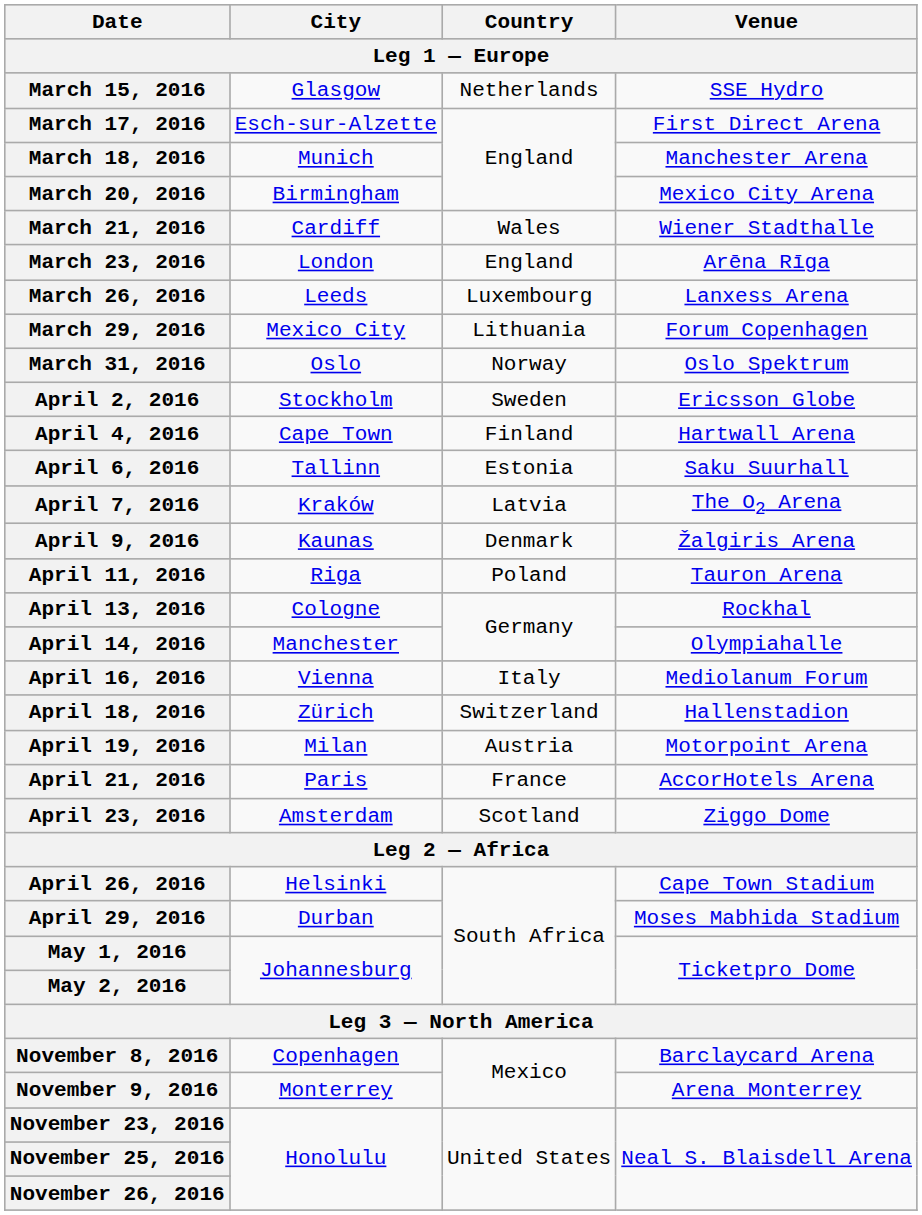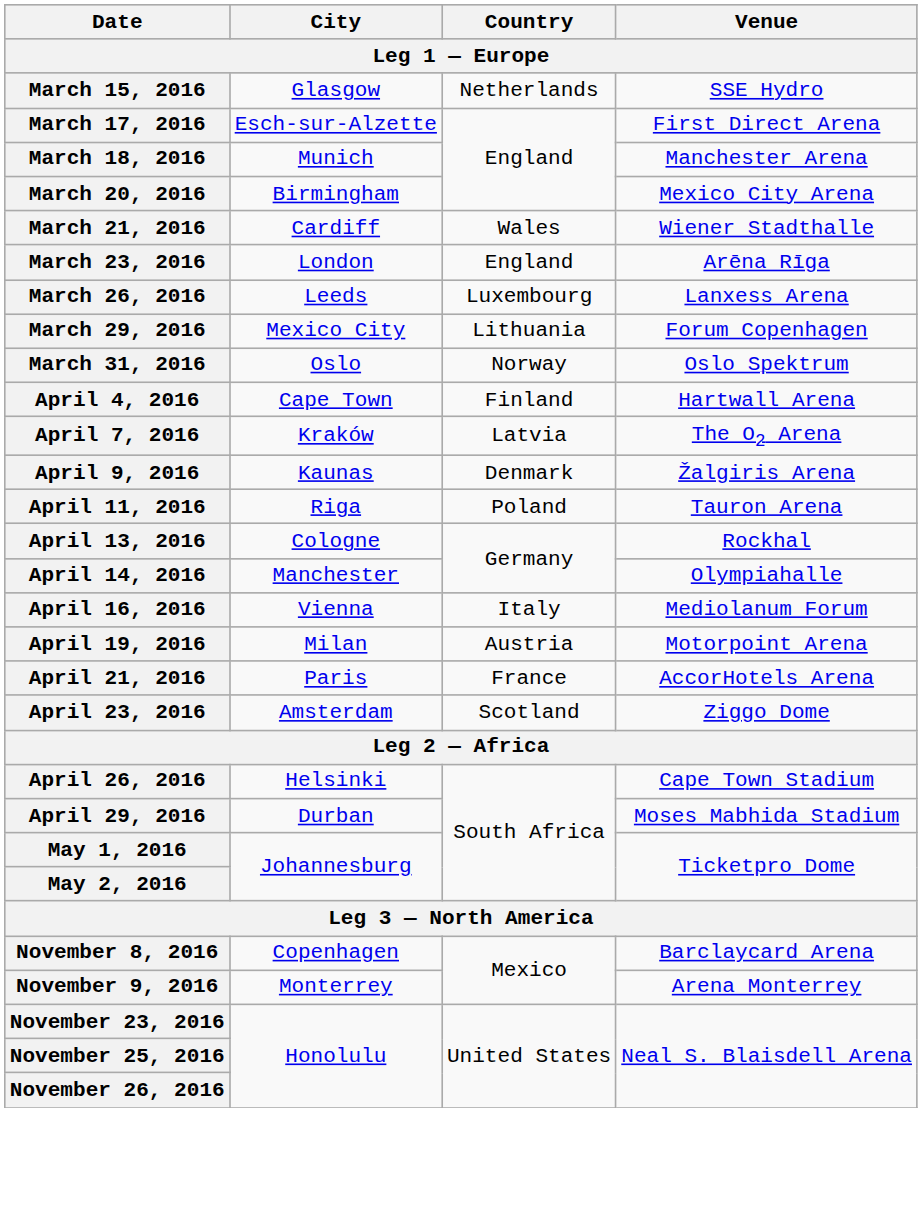- row: April 2, 2016 | Stockholm | Sweden | Ericsson Globe
- row: April 6, 2016 | Tallinn | Estonia | Saku Suurhall
- row: April 18, 2016 | Zürich | Switzerland | Hallenstadion
